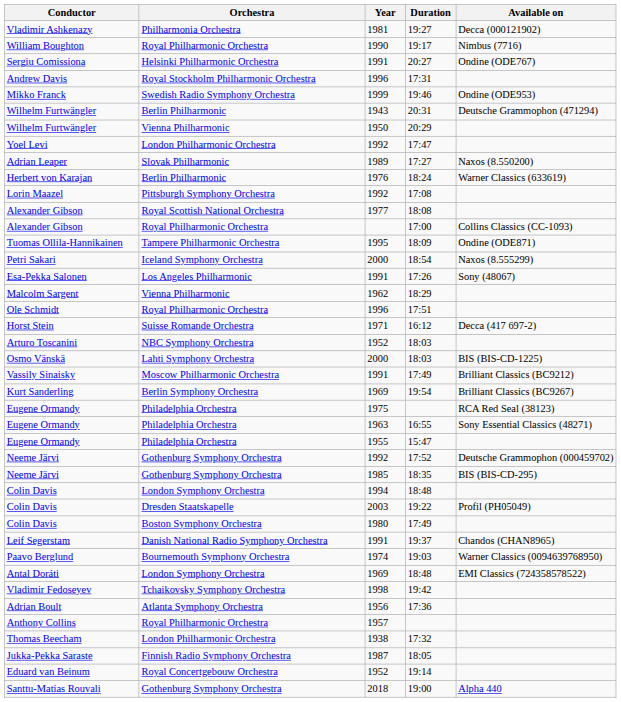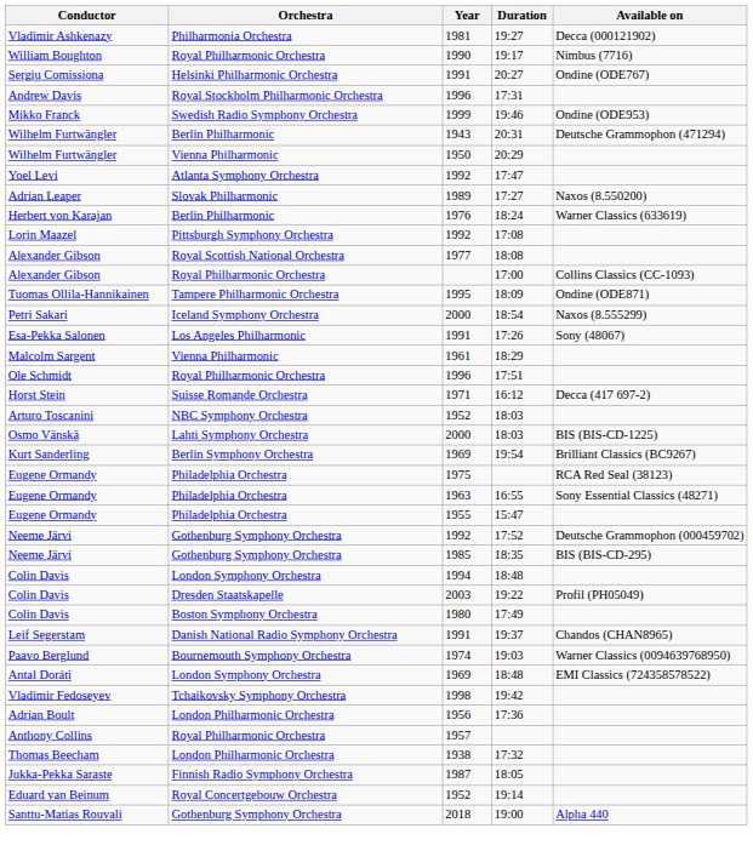17:47 | Orchestra: London Philharmonic Orchestra -> Atlanta Symphony Orchestra
18:29 | Year: 1962 -> 1961
- row: Vassily Sinaisky | Moscow Philharmonic Orchestra | 1991 | 17:49 | Brilliant Classics (BC9212)
17:36 | Orchestra: Atlanta Symphony Orchestra -> London Philharmonic Orchestra
